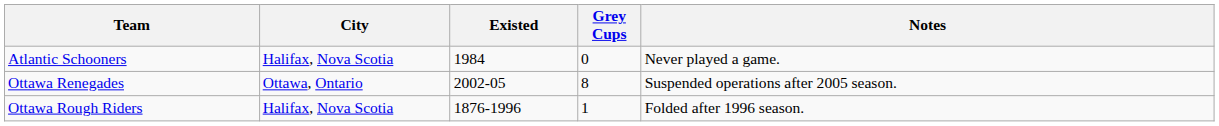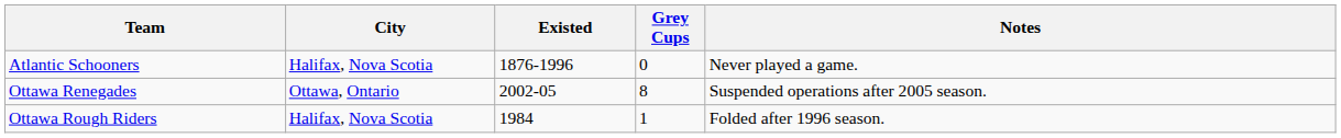Atlantic Schooners | Existed: 1984 -> 1876-1996
Ottawa Rough Riders | Existed: 1876-1996 -> 1984
